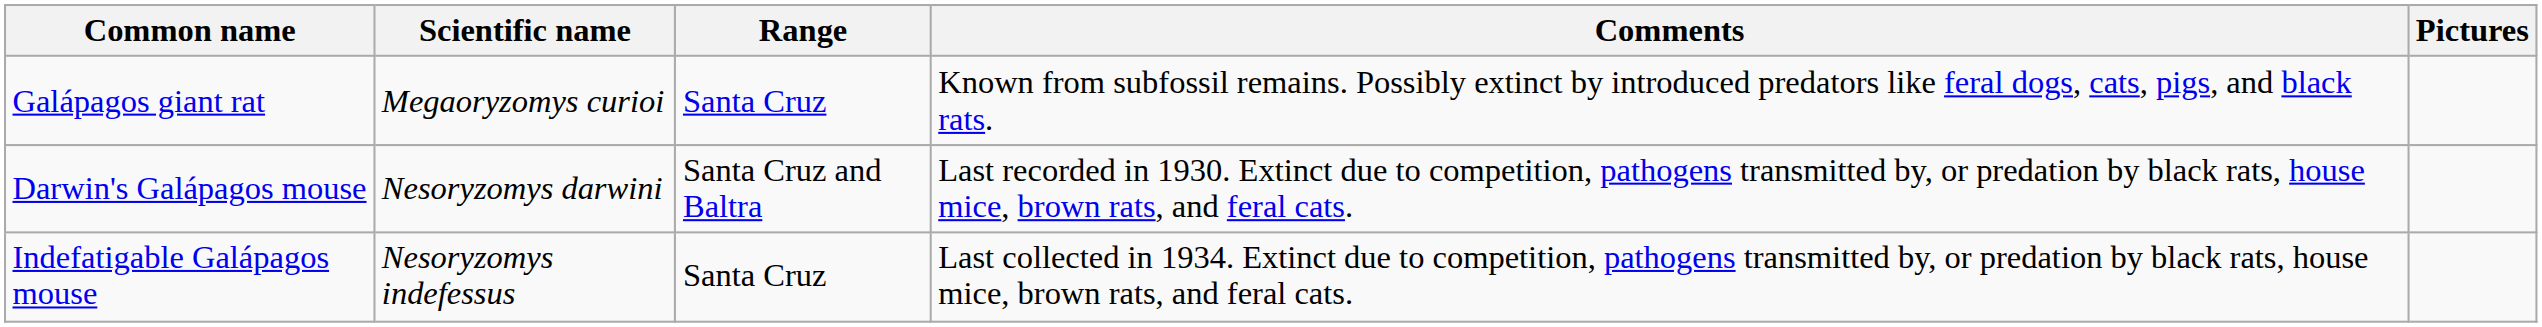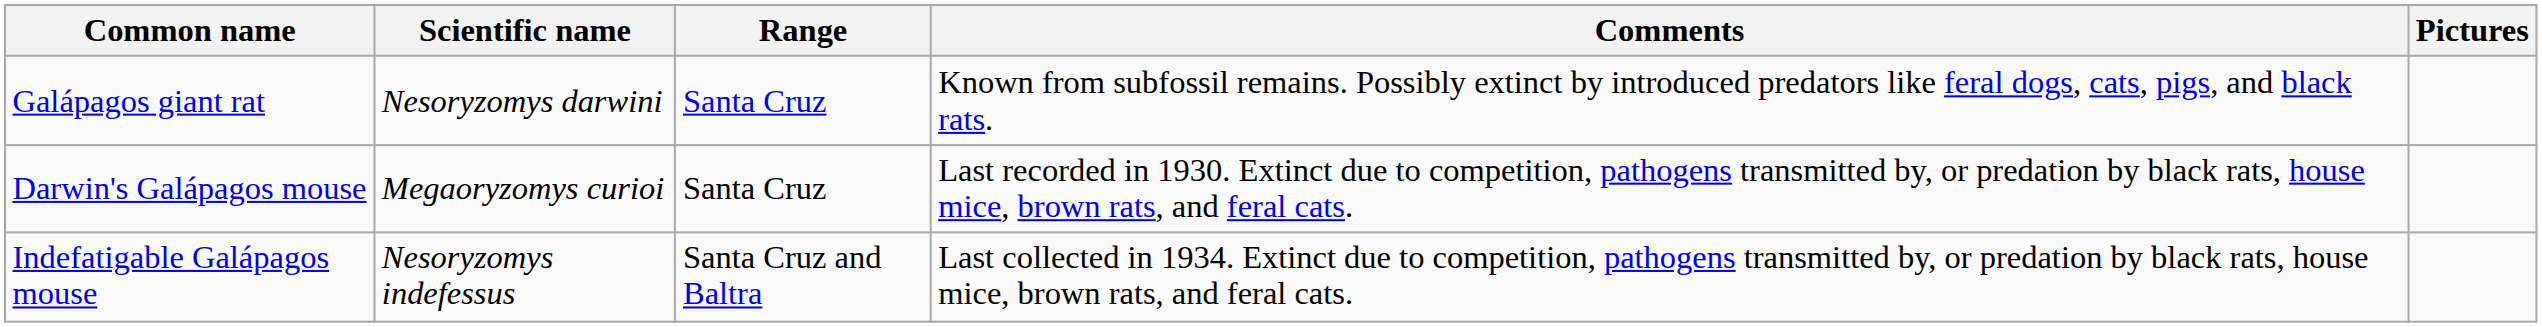Galápagos giant rat | Scientific name: Megaoryzomys curioi -> Nesoryzomys darwini
Darwin's Galápagos mouse | Scientific name: Nesoryzomys darwini -> Megaoryzomys curioi
Darwin's Galápagos mouse | Range: Santa Cruz and Baltra -> Santa Cruz
Indefatigable Galápagos mouse | Range: Santa Cruz -> Santa Cruz and Baltra
